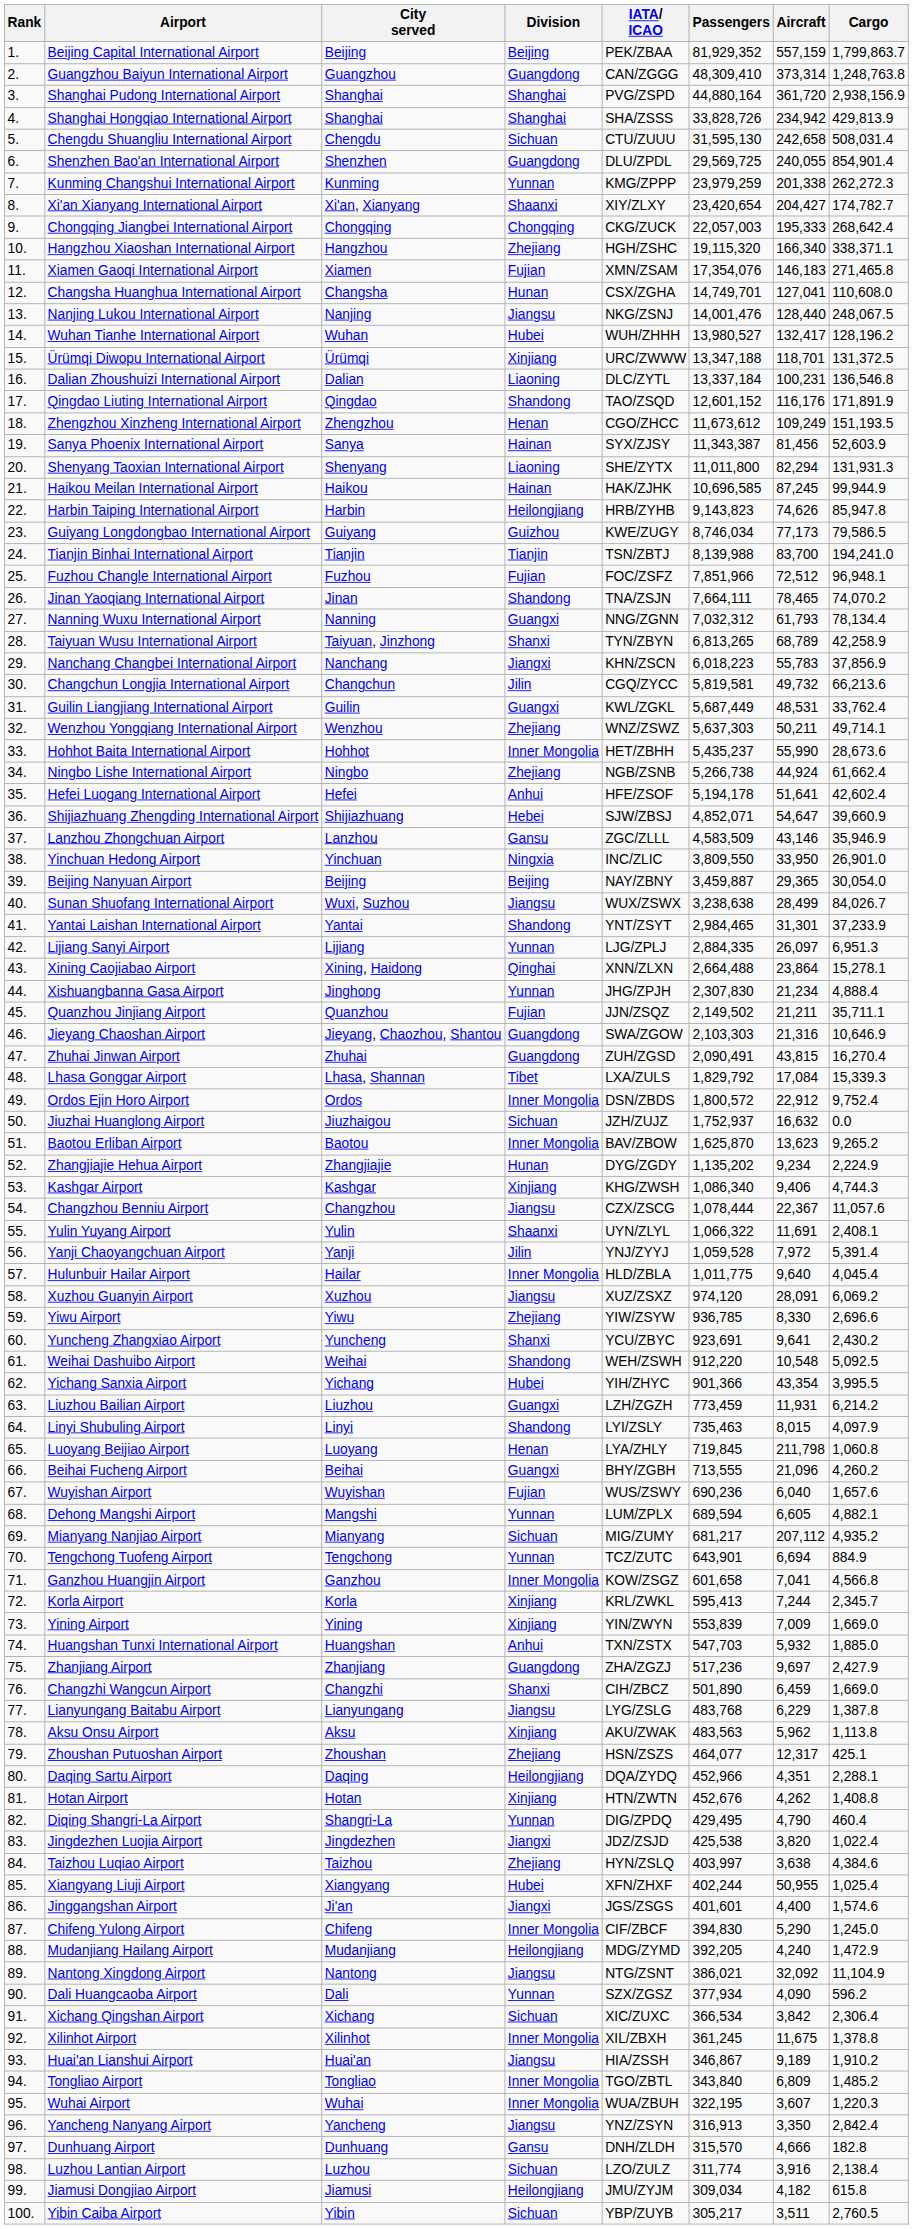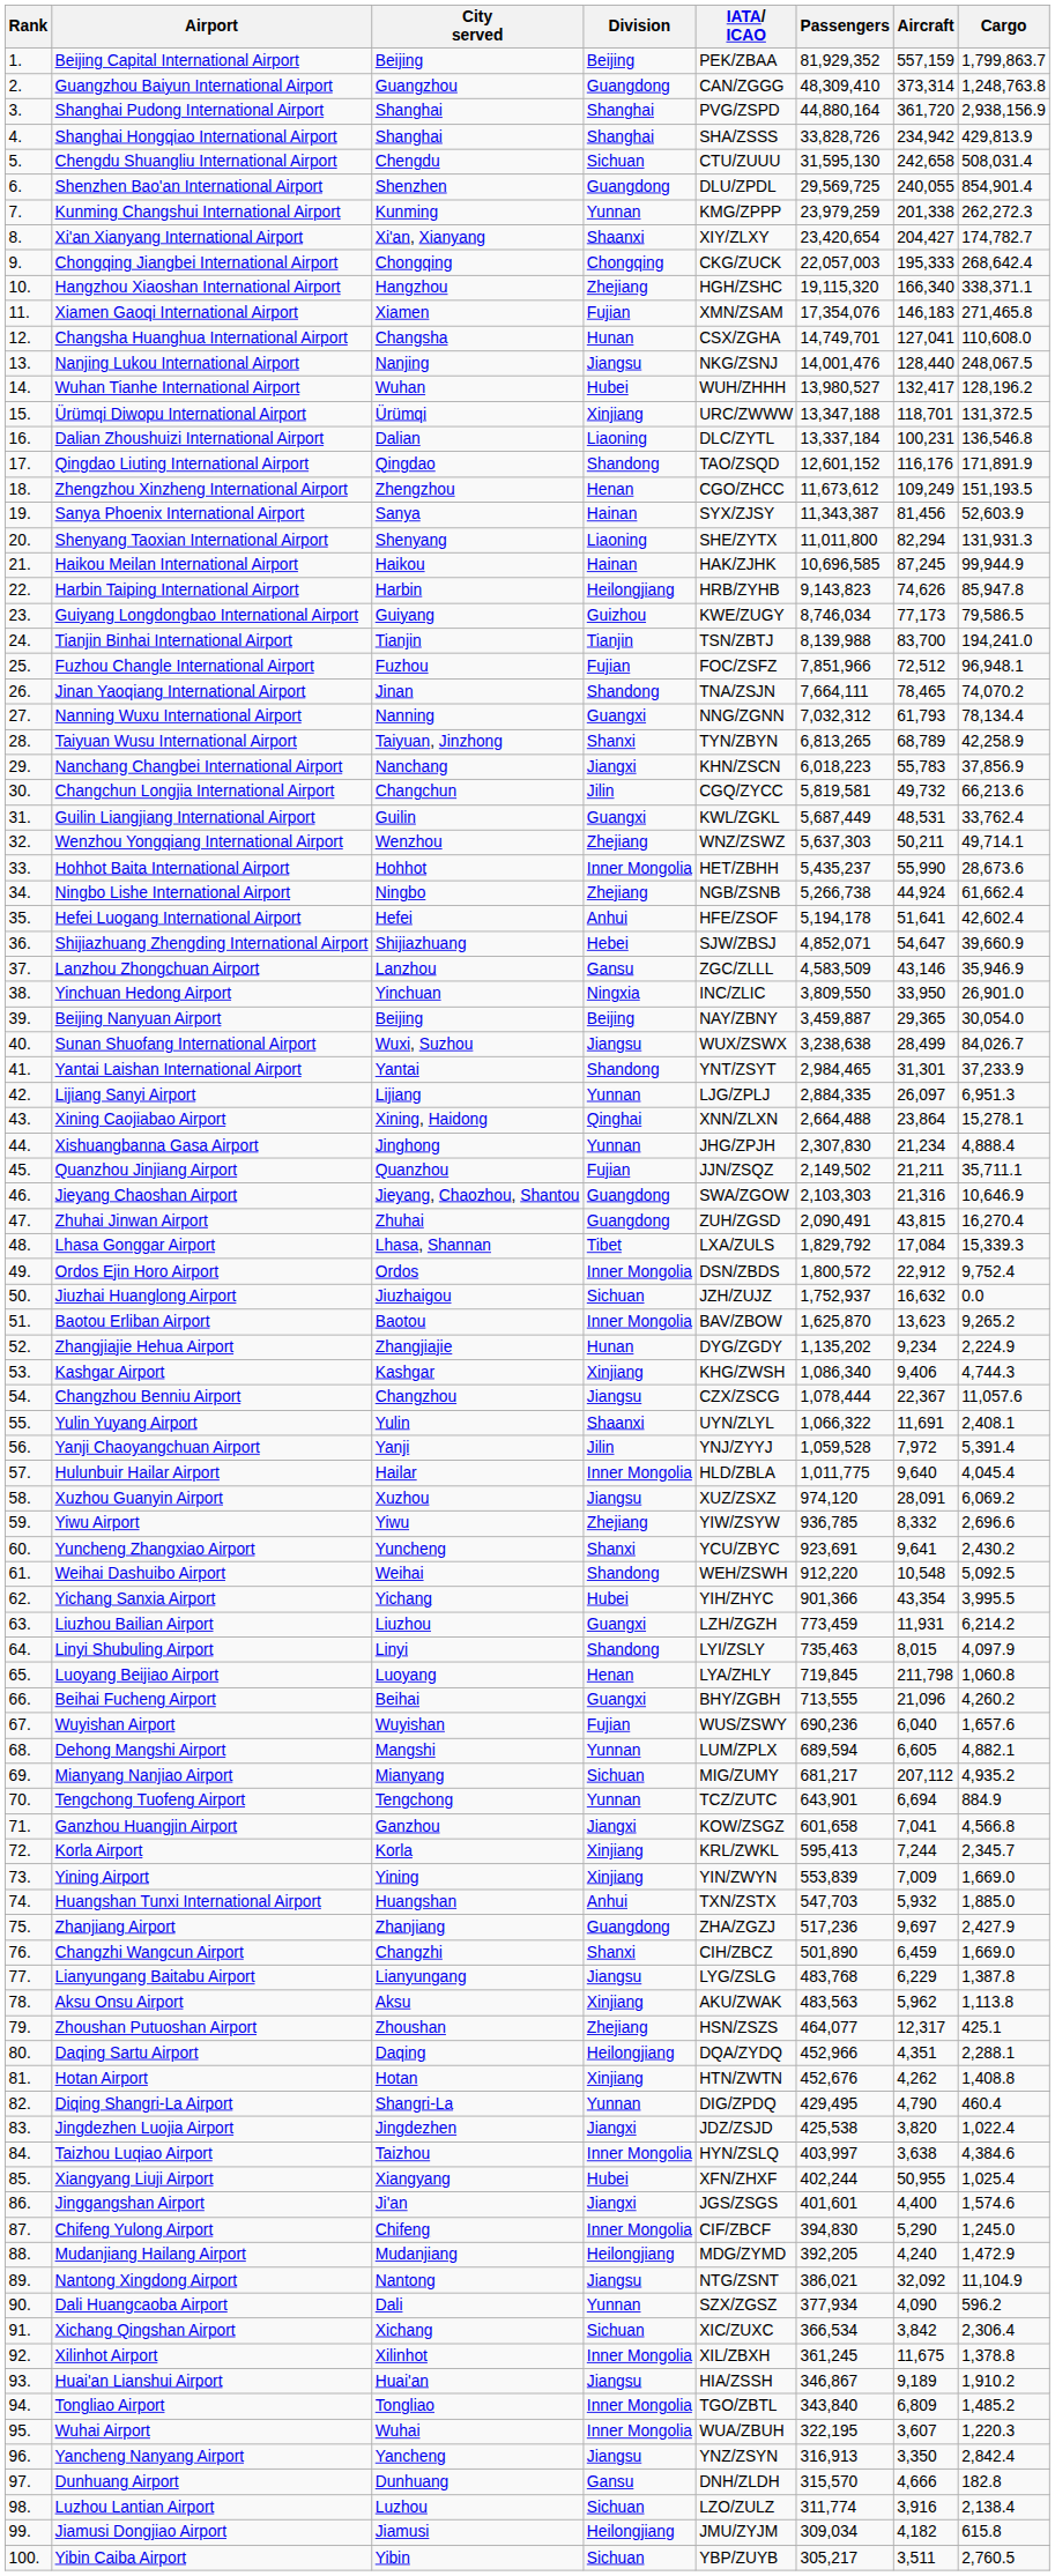Yiwu Airport | Aircraft: 8,330 -> 8,332
Ganzhou Huangjin Airport | Division: Inner Mongolia -> Jiangxi
Taizhou Luqiao Airport | Division: Zhejiang -> Inner Mongolia
